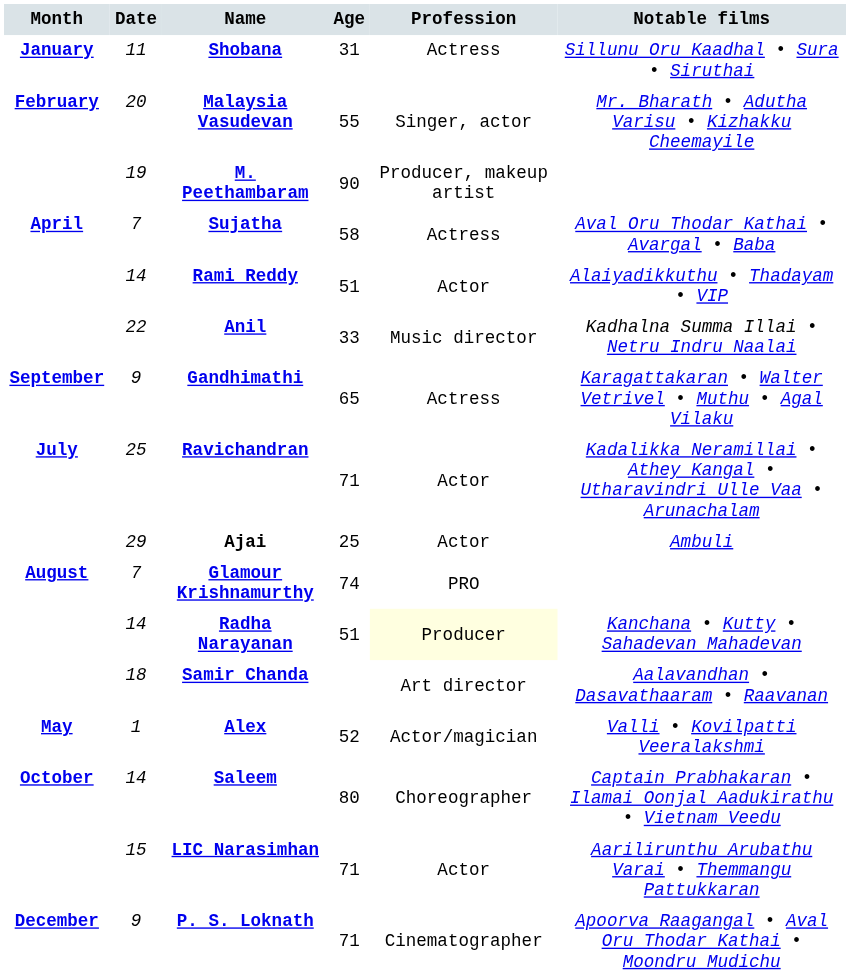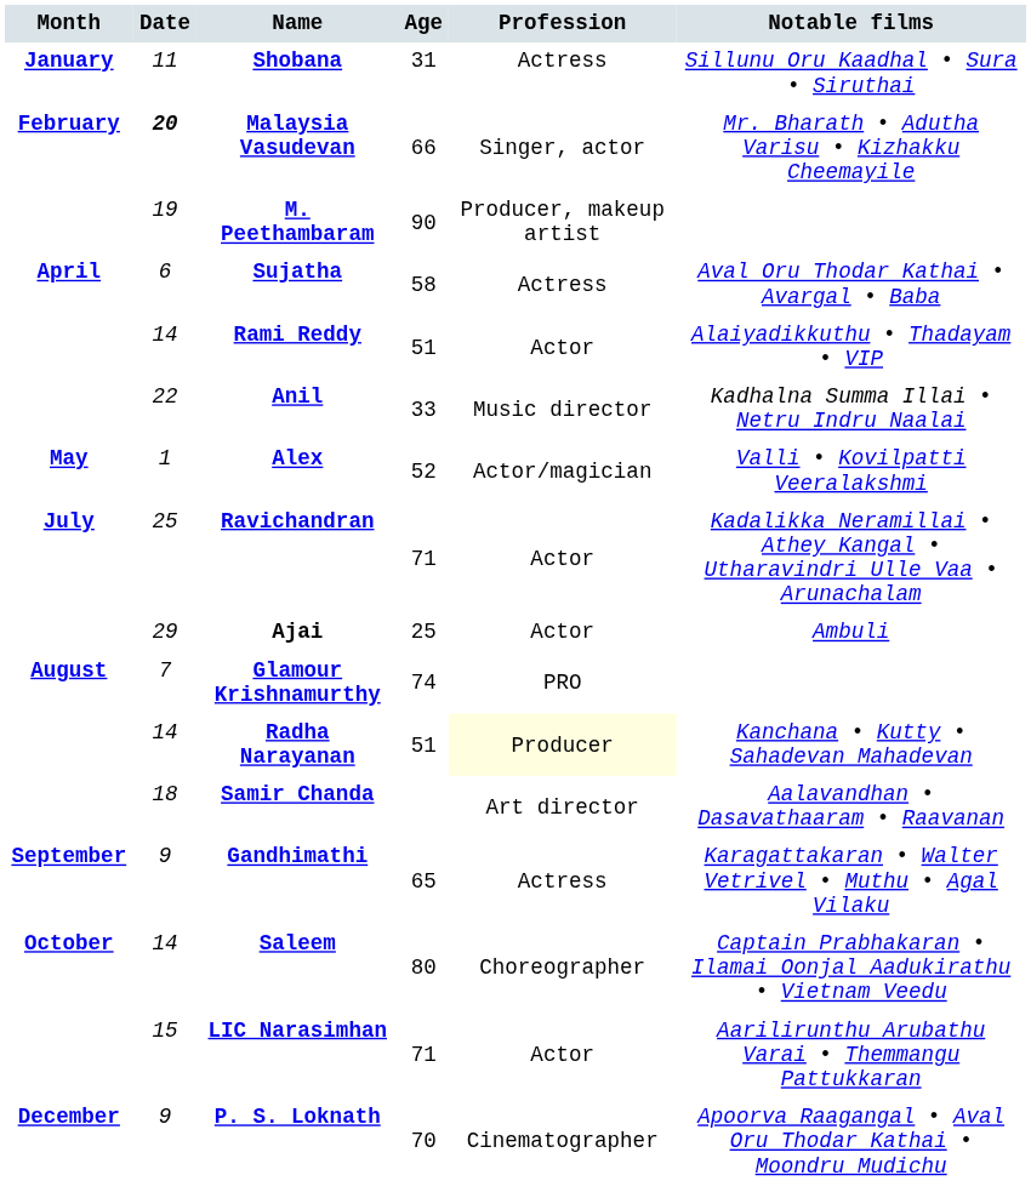Malaysia Vasudevan | Date: normal -> bold
Malaysia Vasudevan | Age: 55 -> 66
Sujatha | Date: 7 -> 6
rows swapped: Alex <-> Gandhimathi
P. S. Loknath | Age: 71 -> 70
